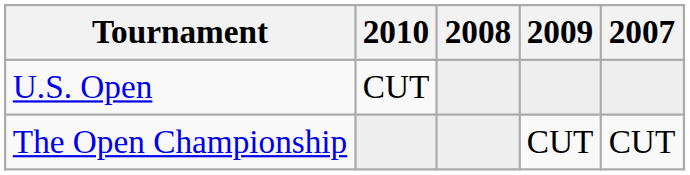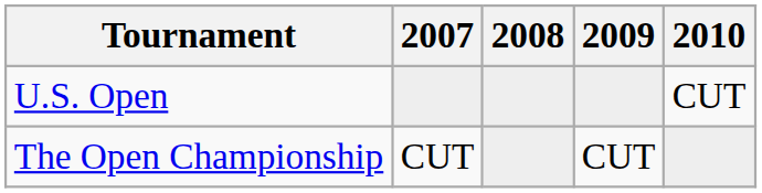columns swapped: 2007 <-> 2010
